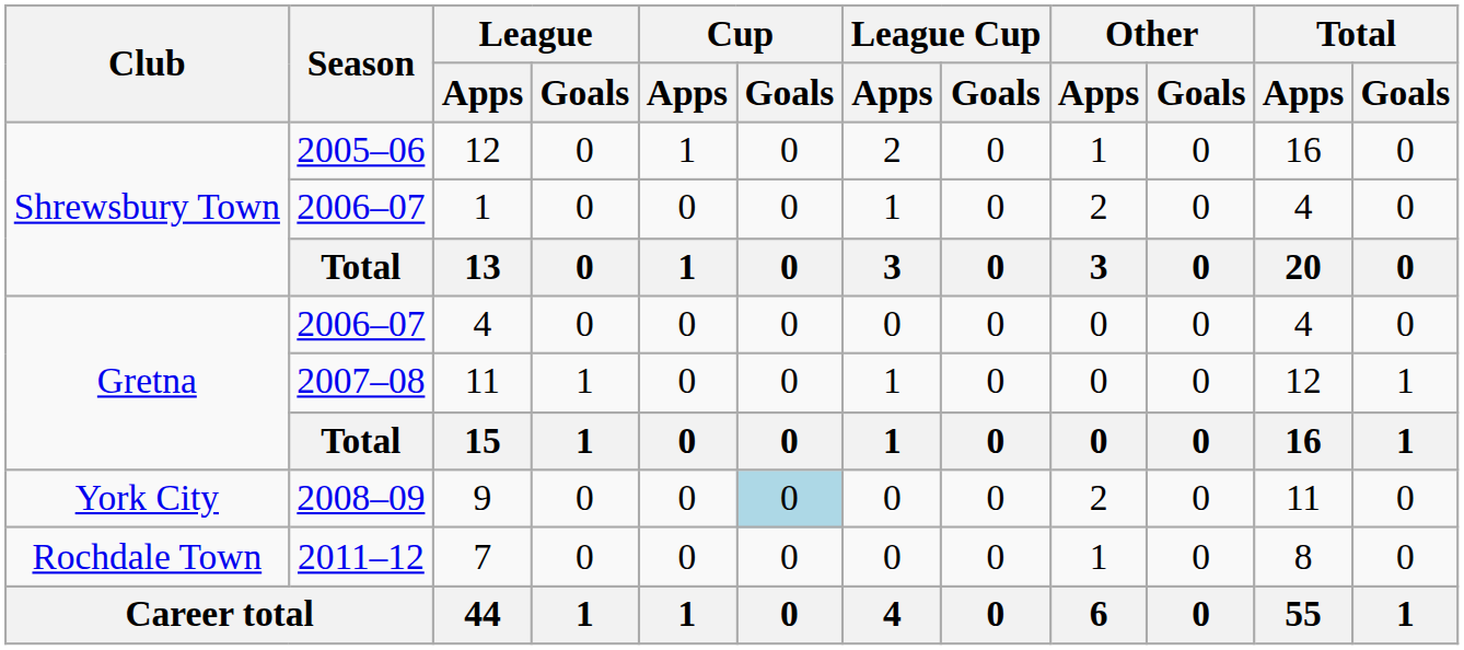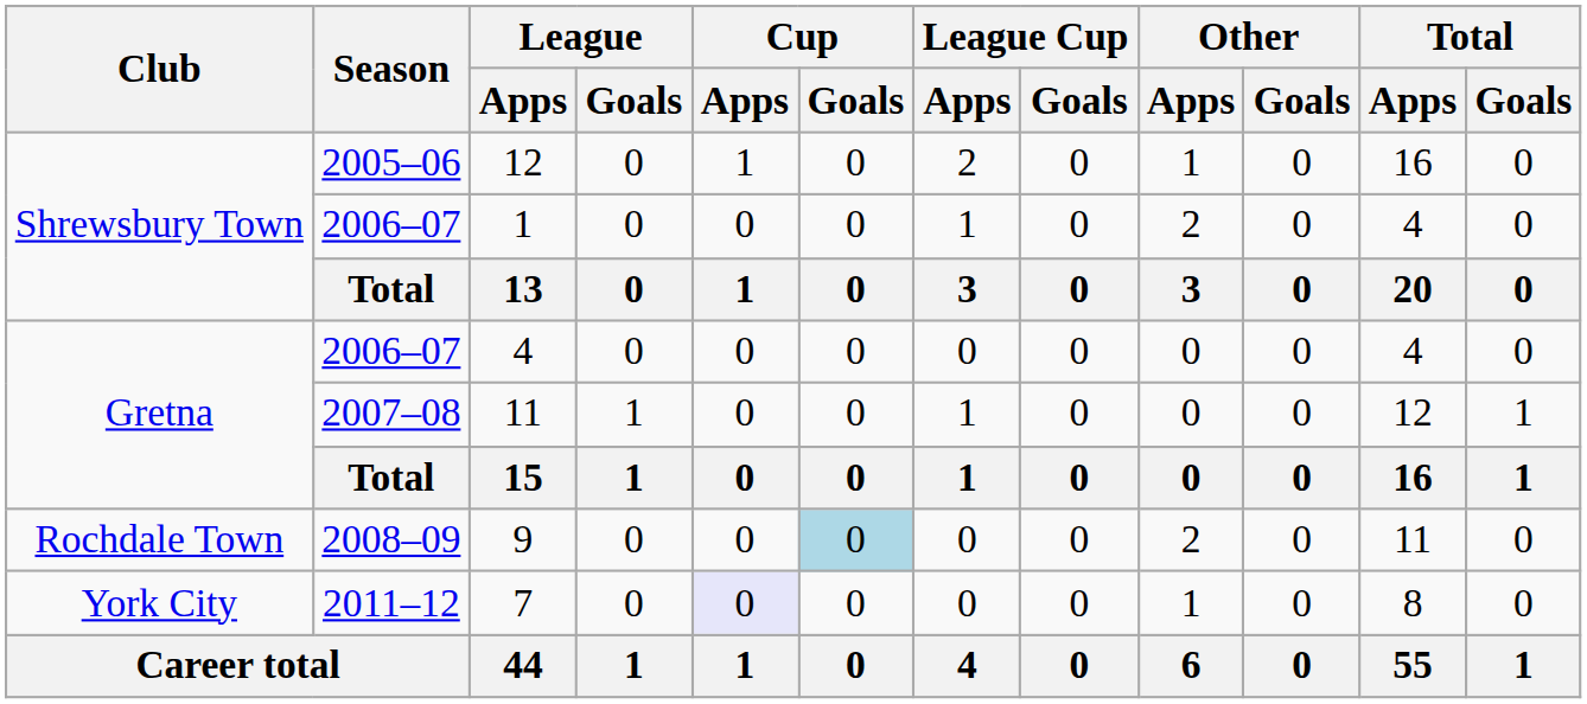9 | Club: York City -> Rochdale Town
7 | Club: Rochdale Town -> York City
7 | Cup / Apps: no background -> lavender background
